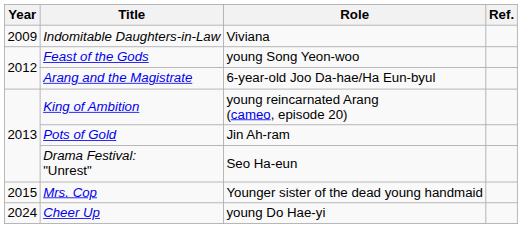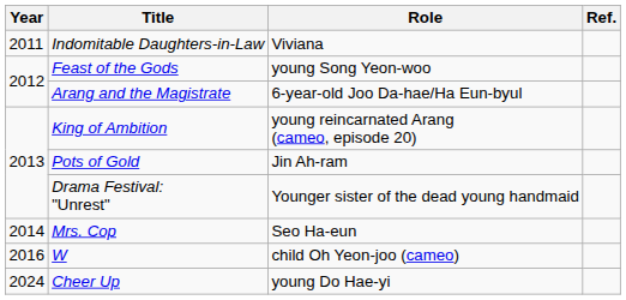Indomitable Daughters-in-Law | Year: 2009 -> 2011
Drama Festival: "Unrest" | Role: Seo Ha-eun -> Younger sister of the dead young handmaid
Mrs. Cop | Year: 2015 -> 2014
Mrs. Cop | Role: Younger sister of the dead young handmaid -> Seo Ha-eun
+ row: 2016 | W | child Oh Yeon-joo (cameo)
